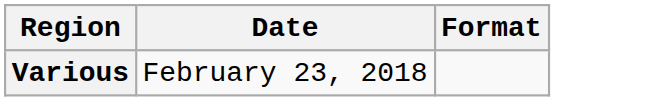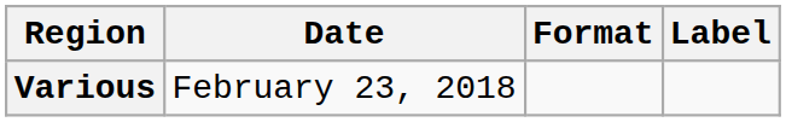+ column: Label
